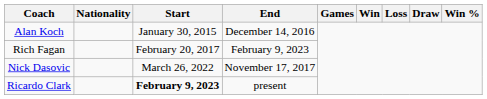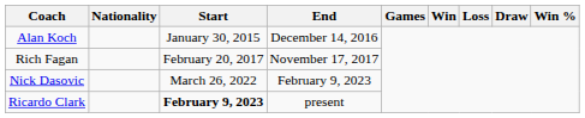Rich Fagan | End: February 9, 2023 -> November 17, 2017
Nick Dasovic | End: November 17, 2017 -> February 9, 2023
